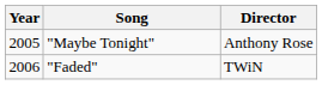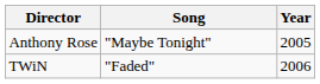columns swapped: Year <-> Director
